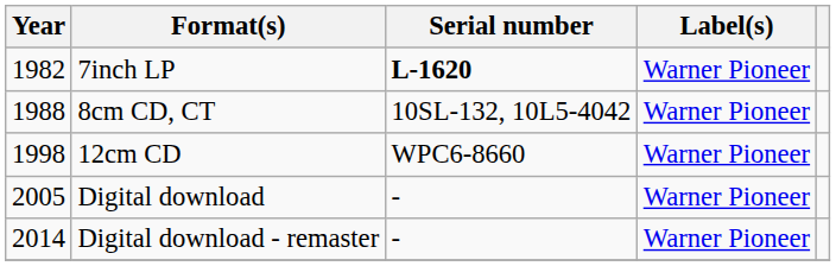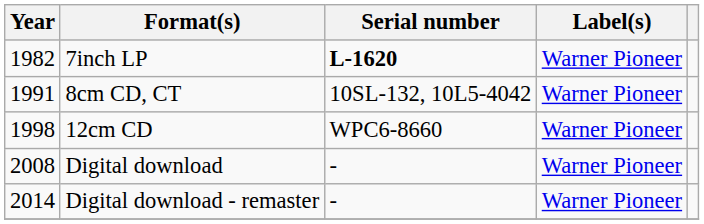8cm CD, CT | Year: 1988 -> 1991
Digital download | Year: 2005 -> 2008
